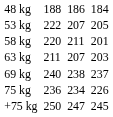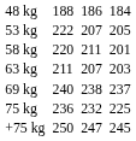75 kg | column 5: 234 -> 232
75 kg | column 7: 226 -> 225
